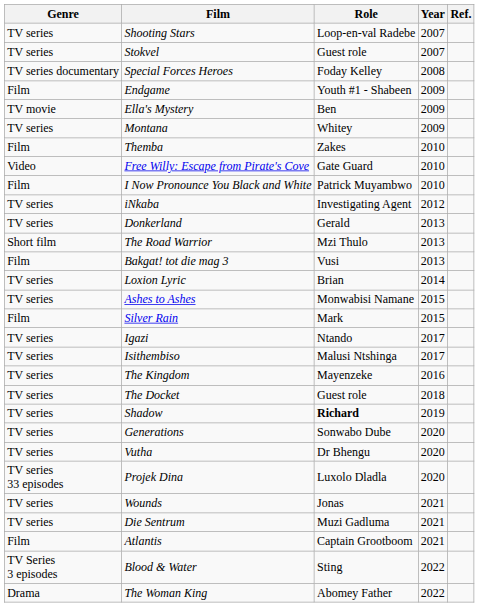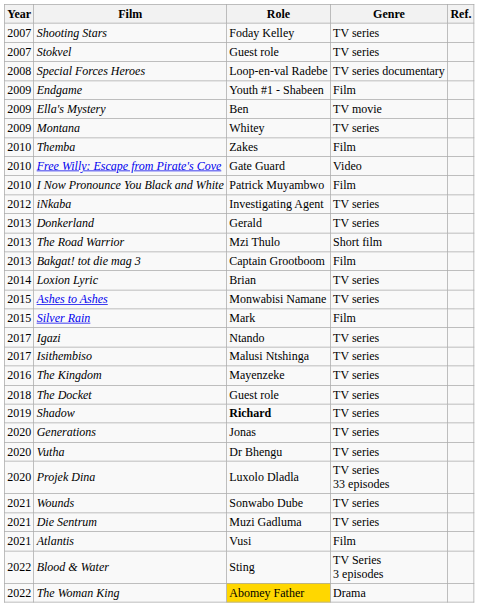columns swapped: Year <-> Genre
Shooting Stars | Role: Loop-en-val Radebe -> Foday Kelley
Special Forces Heroes | Role: Foday Kelley -> Loop-en-val Radebe
Bakgat! tot die mag 3 | Role: Vusi -> Captain Grootboom
Generations | Role: Sonwabo Dube -> Jonas
Wounds | Role: Jonas -> Sonwabo Dube
Atlantis | Role: Captain Grootboom -> Vusi
The Woman King | Role: no background -> gold background
